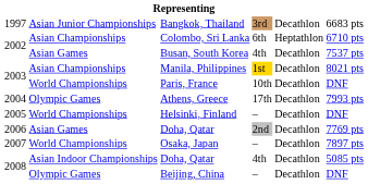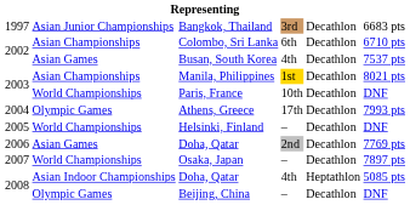Colombo, Sri Lanka | column 5: Heptathlon -> Decathlon
2008 / Doha, Qatar | column 5: Decathlon -> Heptathlon
